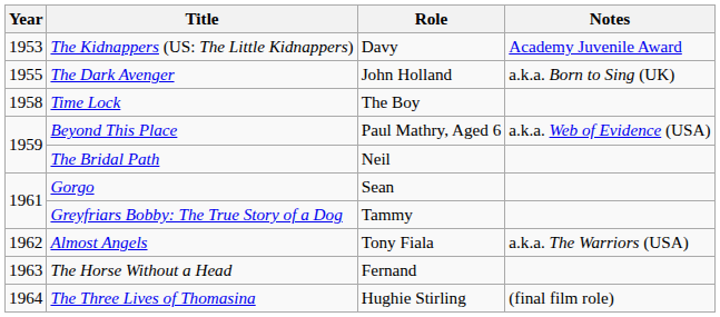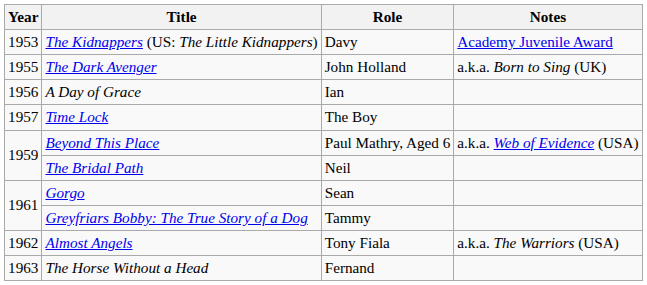+ row: 1956 | A Day of Grace | Ian
Time Lock | Year: 1958 -> 1957
- row: 1964 | The Three Lives of Thomasina | Hughie Stirling | (final film role)
